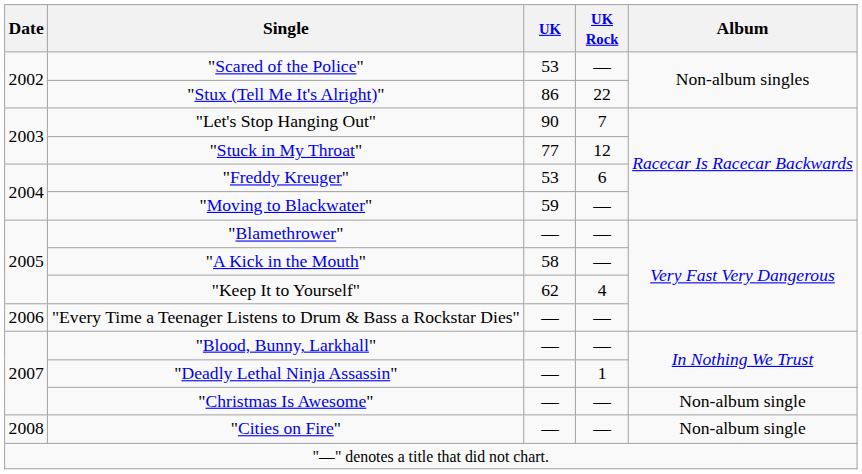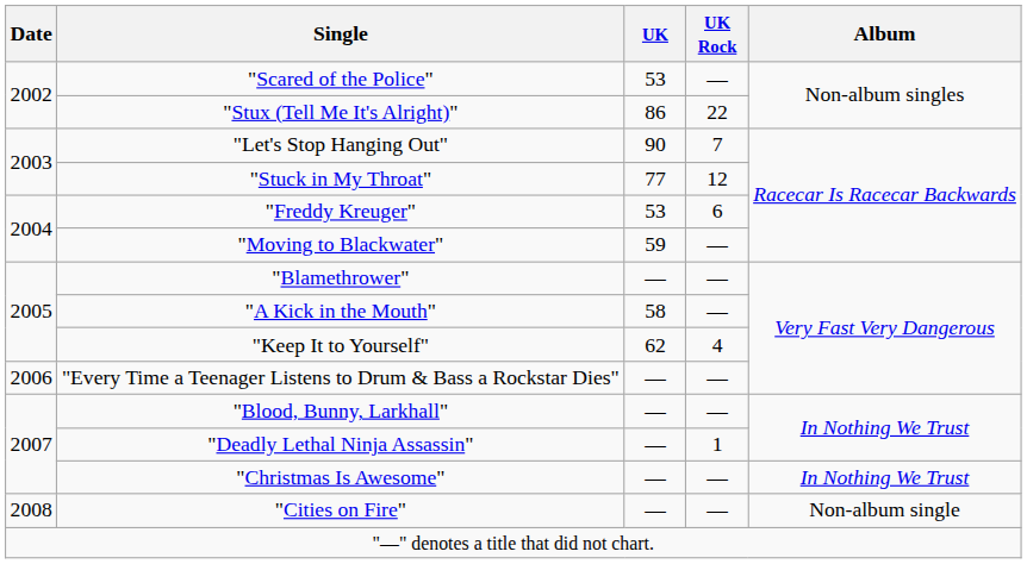"Christmas Is Awesome" | Album: Non-album single -> In Nothing We Trust
